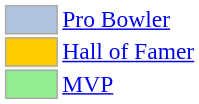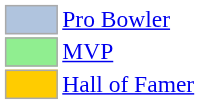rows swapped: MVP <-> Hall of Famer
